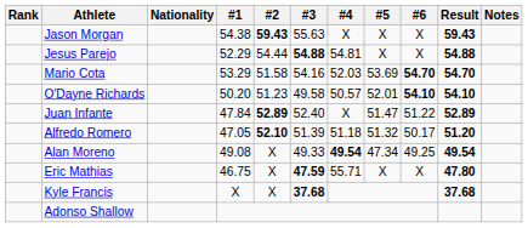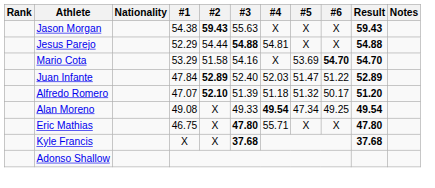Mario Cota | #4: 52.03 -> X
- row: O'Dayne Richards | 50.20 | 51.23 | 49.58 | 50.57 | 52.01 | 54.10 | 54.10
Juan Infante | #4: X -> 52.03
Alfredo Romero | #1: 47.05 -> 47.07
Eric Mathias | #3: 47.59 -> 47.80
